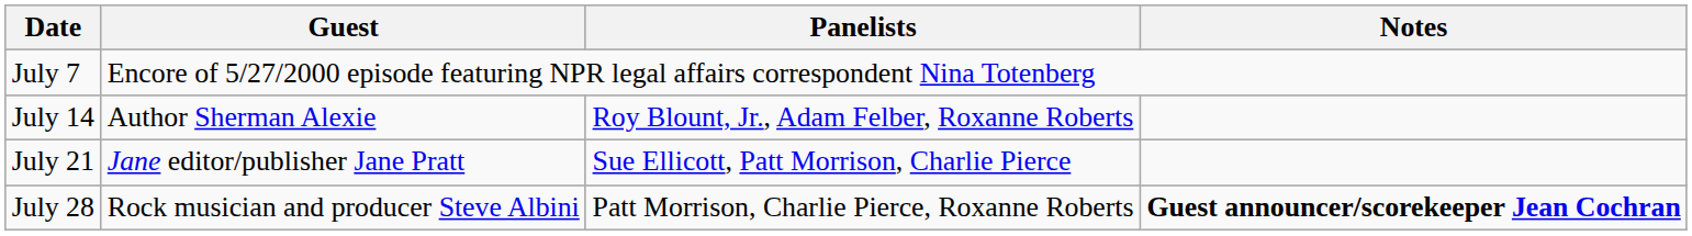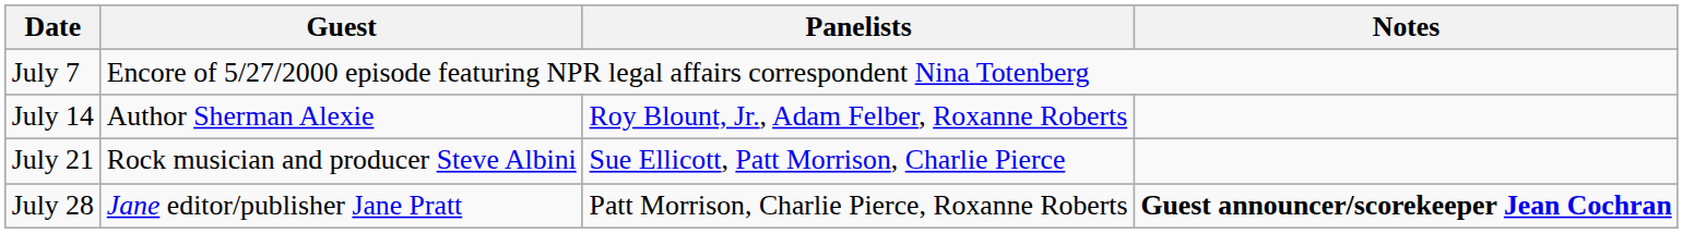July 21 | Guest: Jane editor/publisher Jane Pratt -> Rock musician and producer Steve Albini
July 28 | Guest: Rock musician and producer Steve Albini -> Jane editor/publisher Jane Pratt
